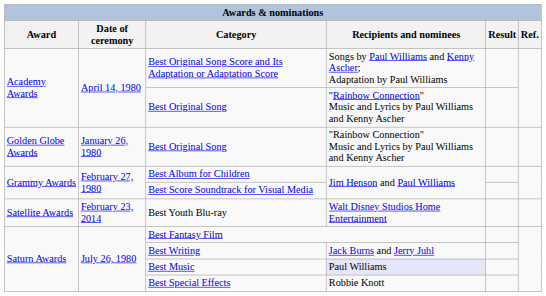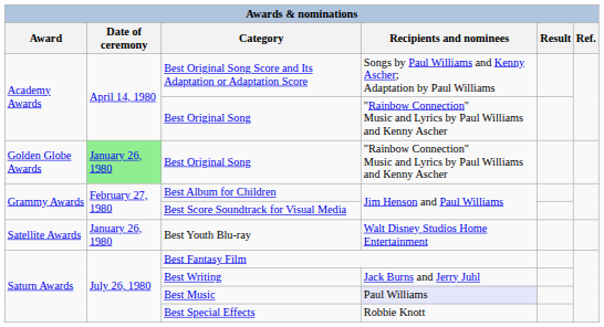Golden Globe Awards / Best Original Song | Date of ceremony: no background -> lightgreen background
Best Youth Blu-ray | Date of ceremony: February 23, 2014 -> January 26, 1980
